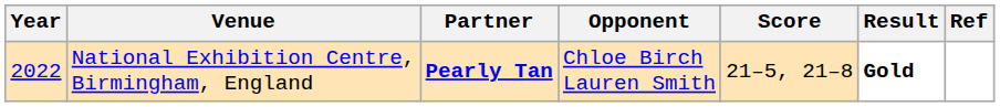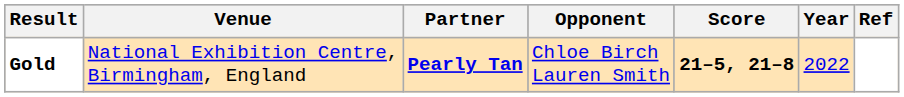columns swapped: Year <-> Result
National Exhibition Centre, Birmingham, England | Score: normal -> bold
